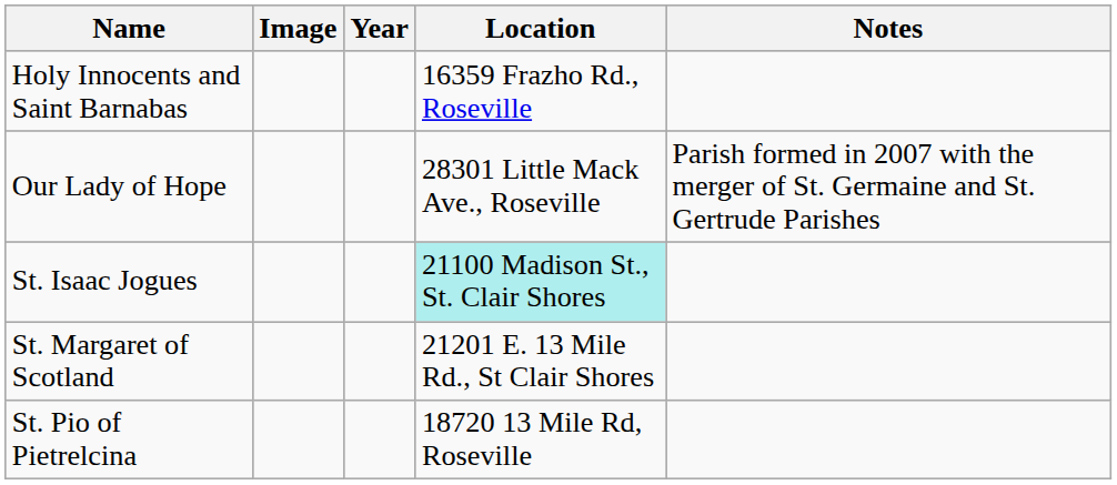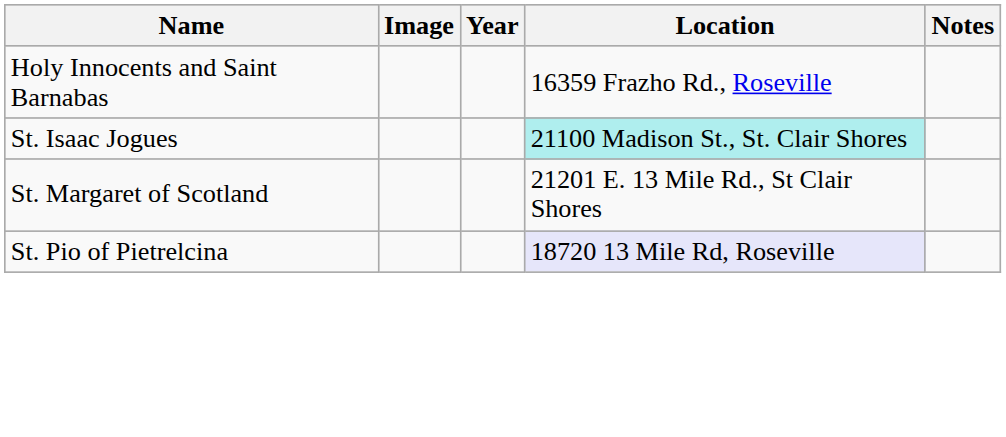- row: Our Lady of Hope | 28301 Little Mack Ave., Roseville | Parish formed in 2007 with the merger of St. Germaine and St. Gertrude Parishes
St. Pio of Pietrelcina | Location: no background -> lavender background
